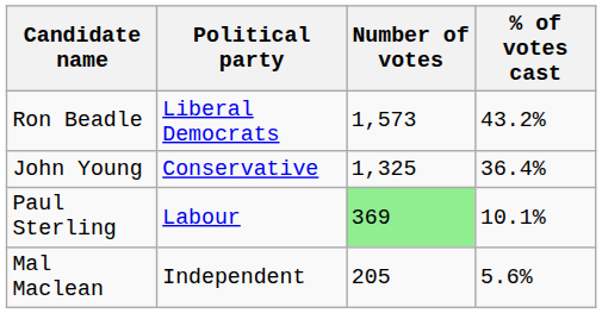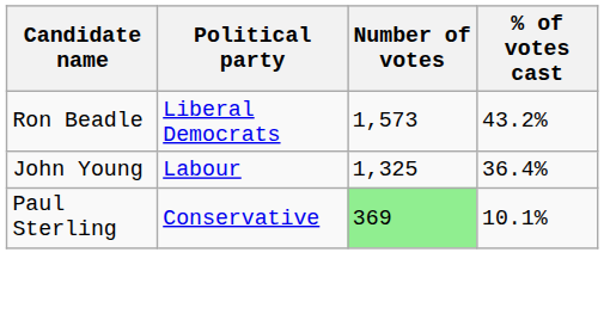John Young | Political party: Conservative -> Labour
Paul Sterling | Political party: Labour -> Conservative
- row: Mal Maclean | Independent | 205 | 5.6%
